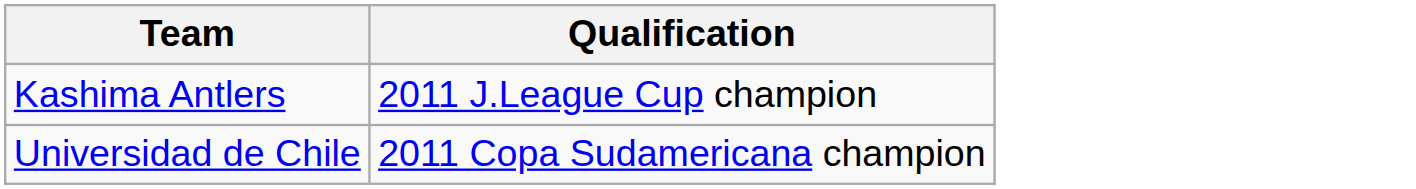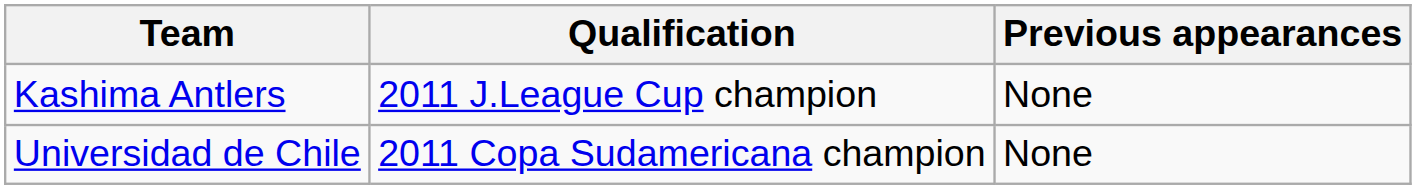+ column: Previous appearances | None | None
